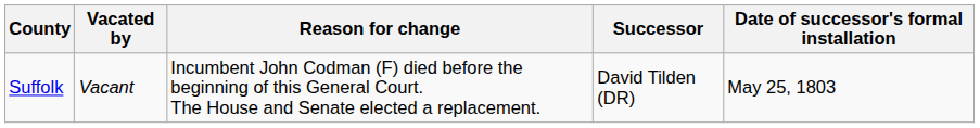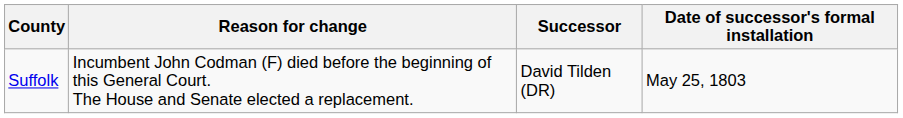- column: Vacated by | Vacant
